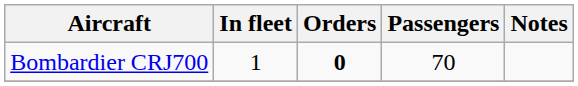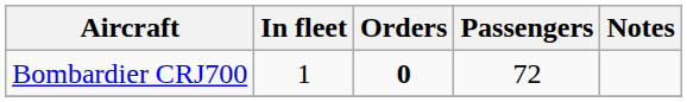Bombardier CRJ700 | Passengers: 70 -> 72
